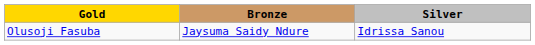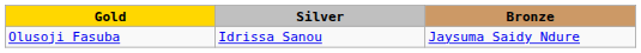columns swapped: Silver <-> Bronze
